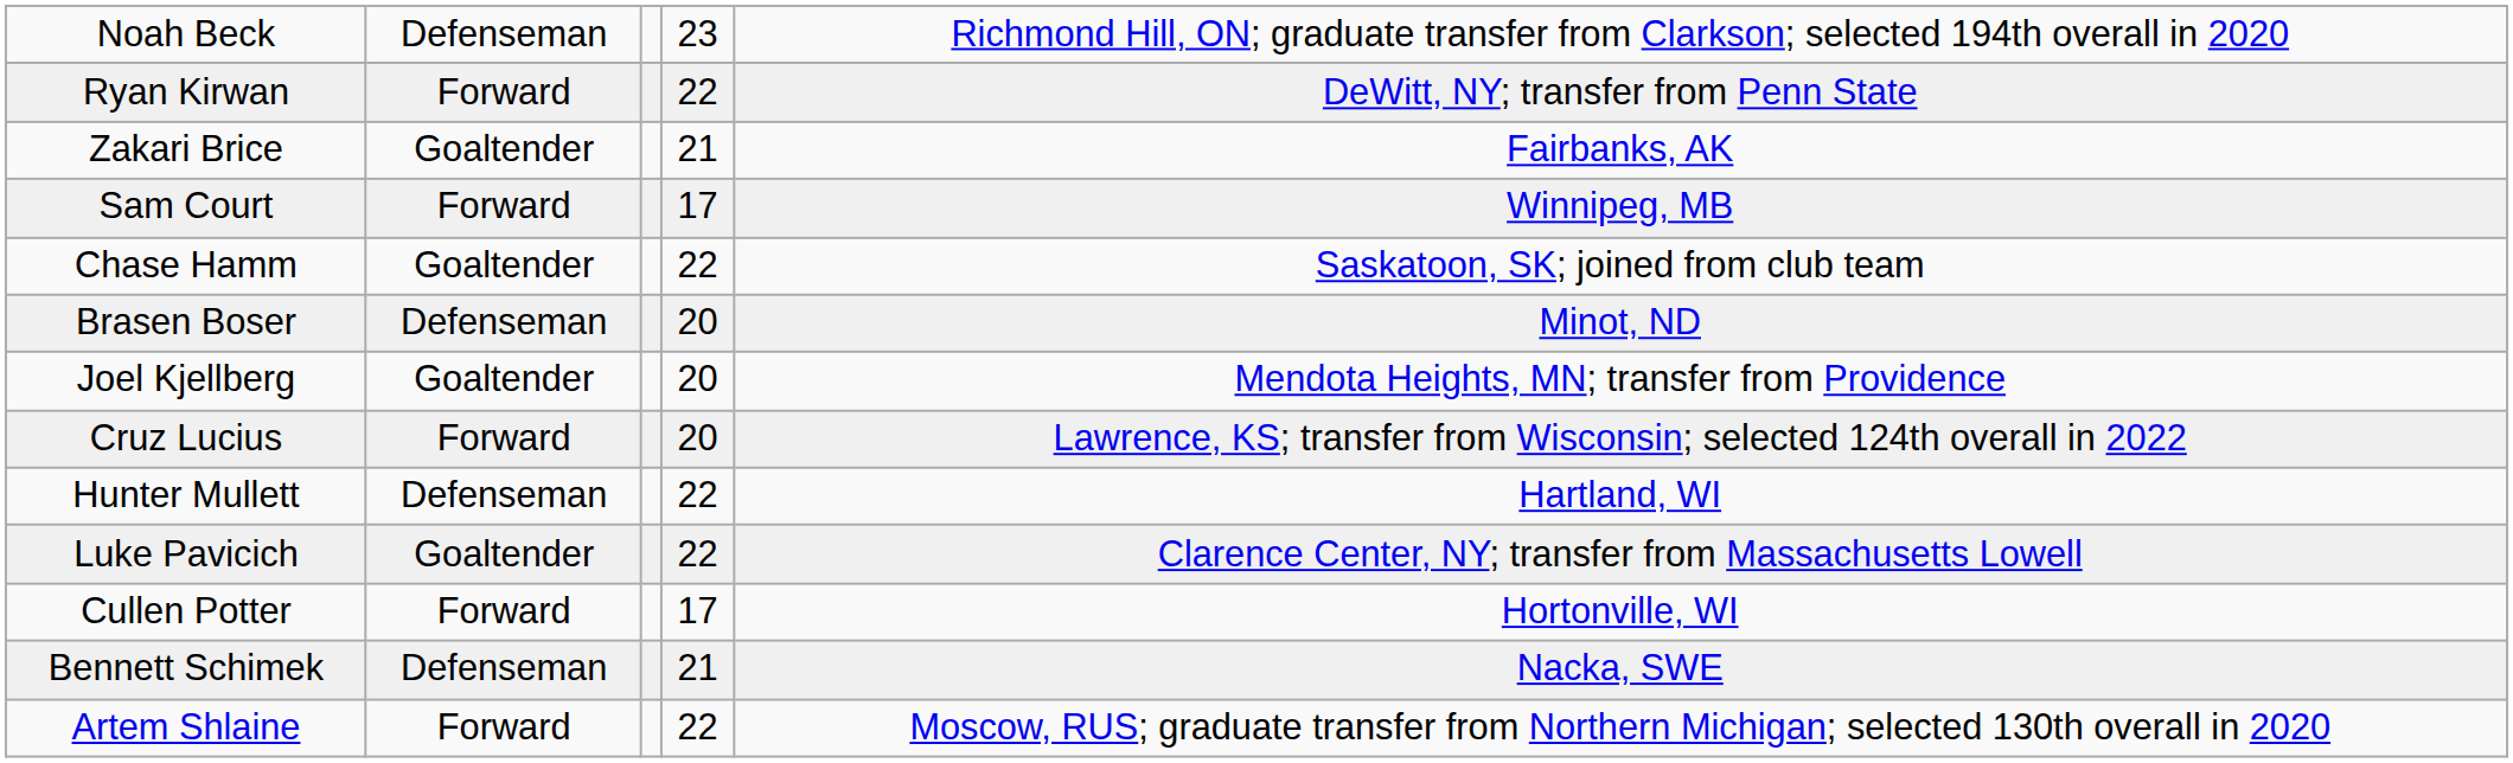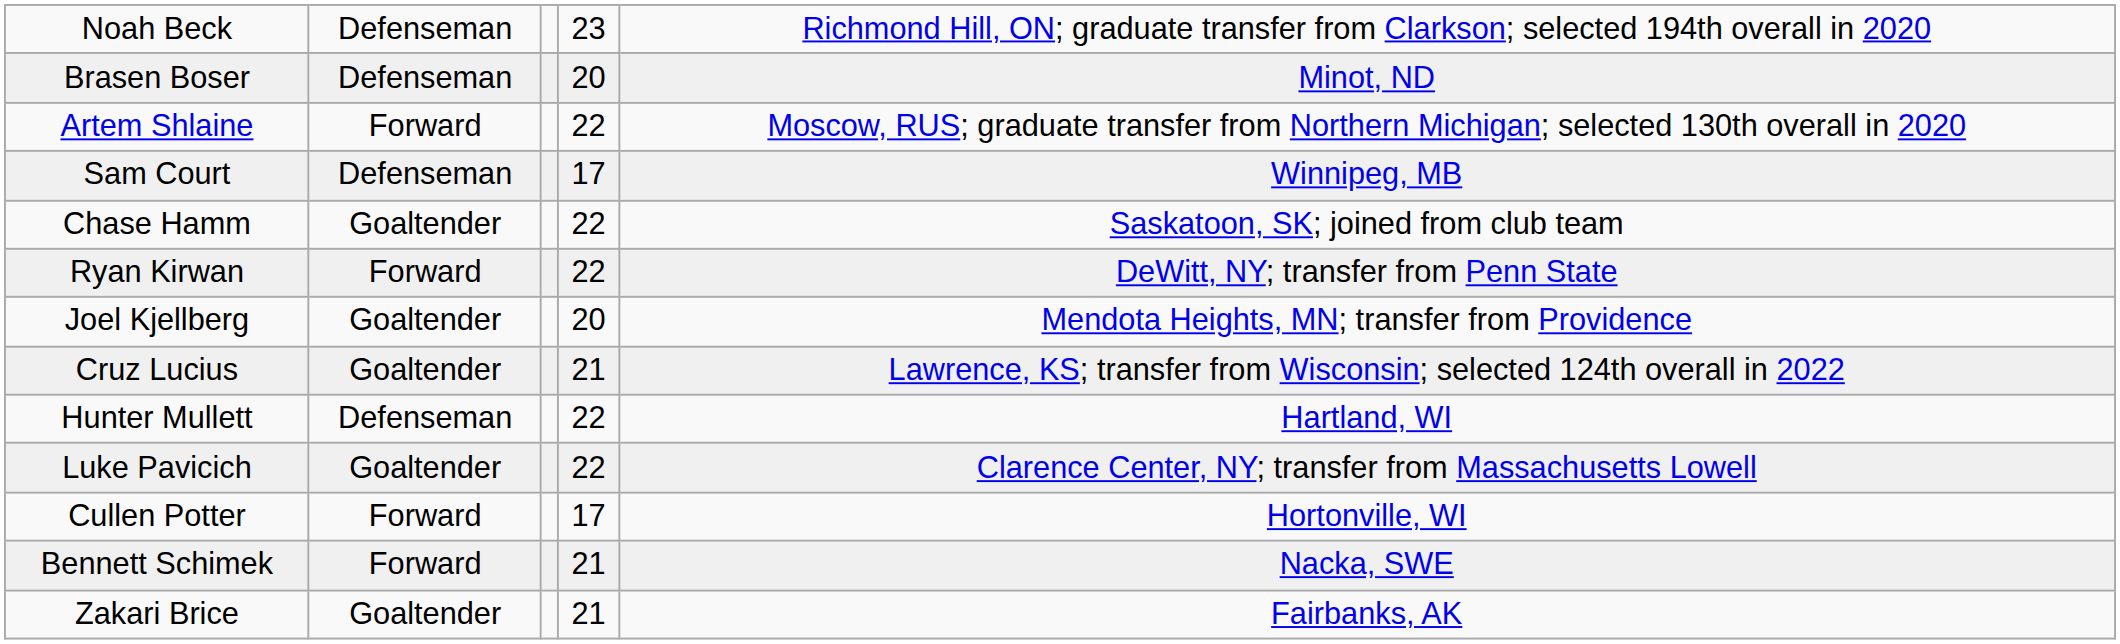rows swapped: Brasen Boser <-> Ryan Kirwan
rows swapped: Zakari Brice <-> Artem Shlaine
Sam Court | column 2: Forward -> Defenseman
Cruz Lucius | column 2: Forward -> Goaltender
Cruz Lucius | column 4: 20 -> 21
Bennett Schimek | column 2: Defenseman -> Forward
